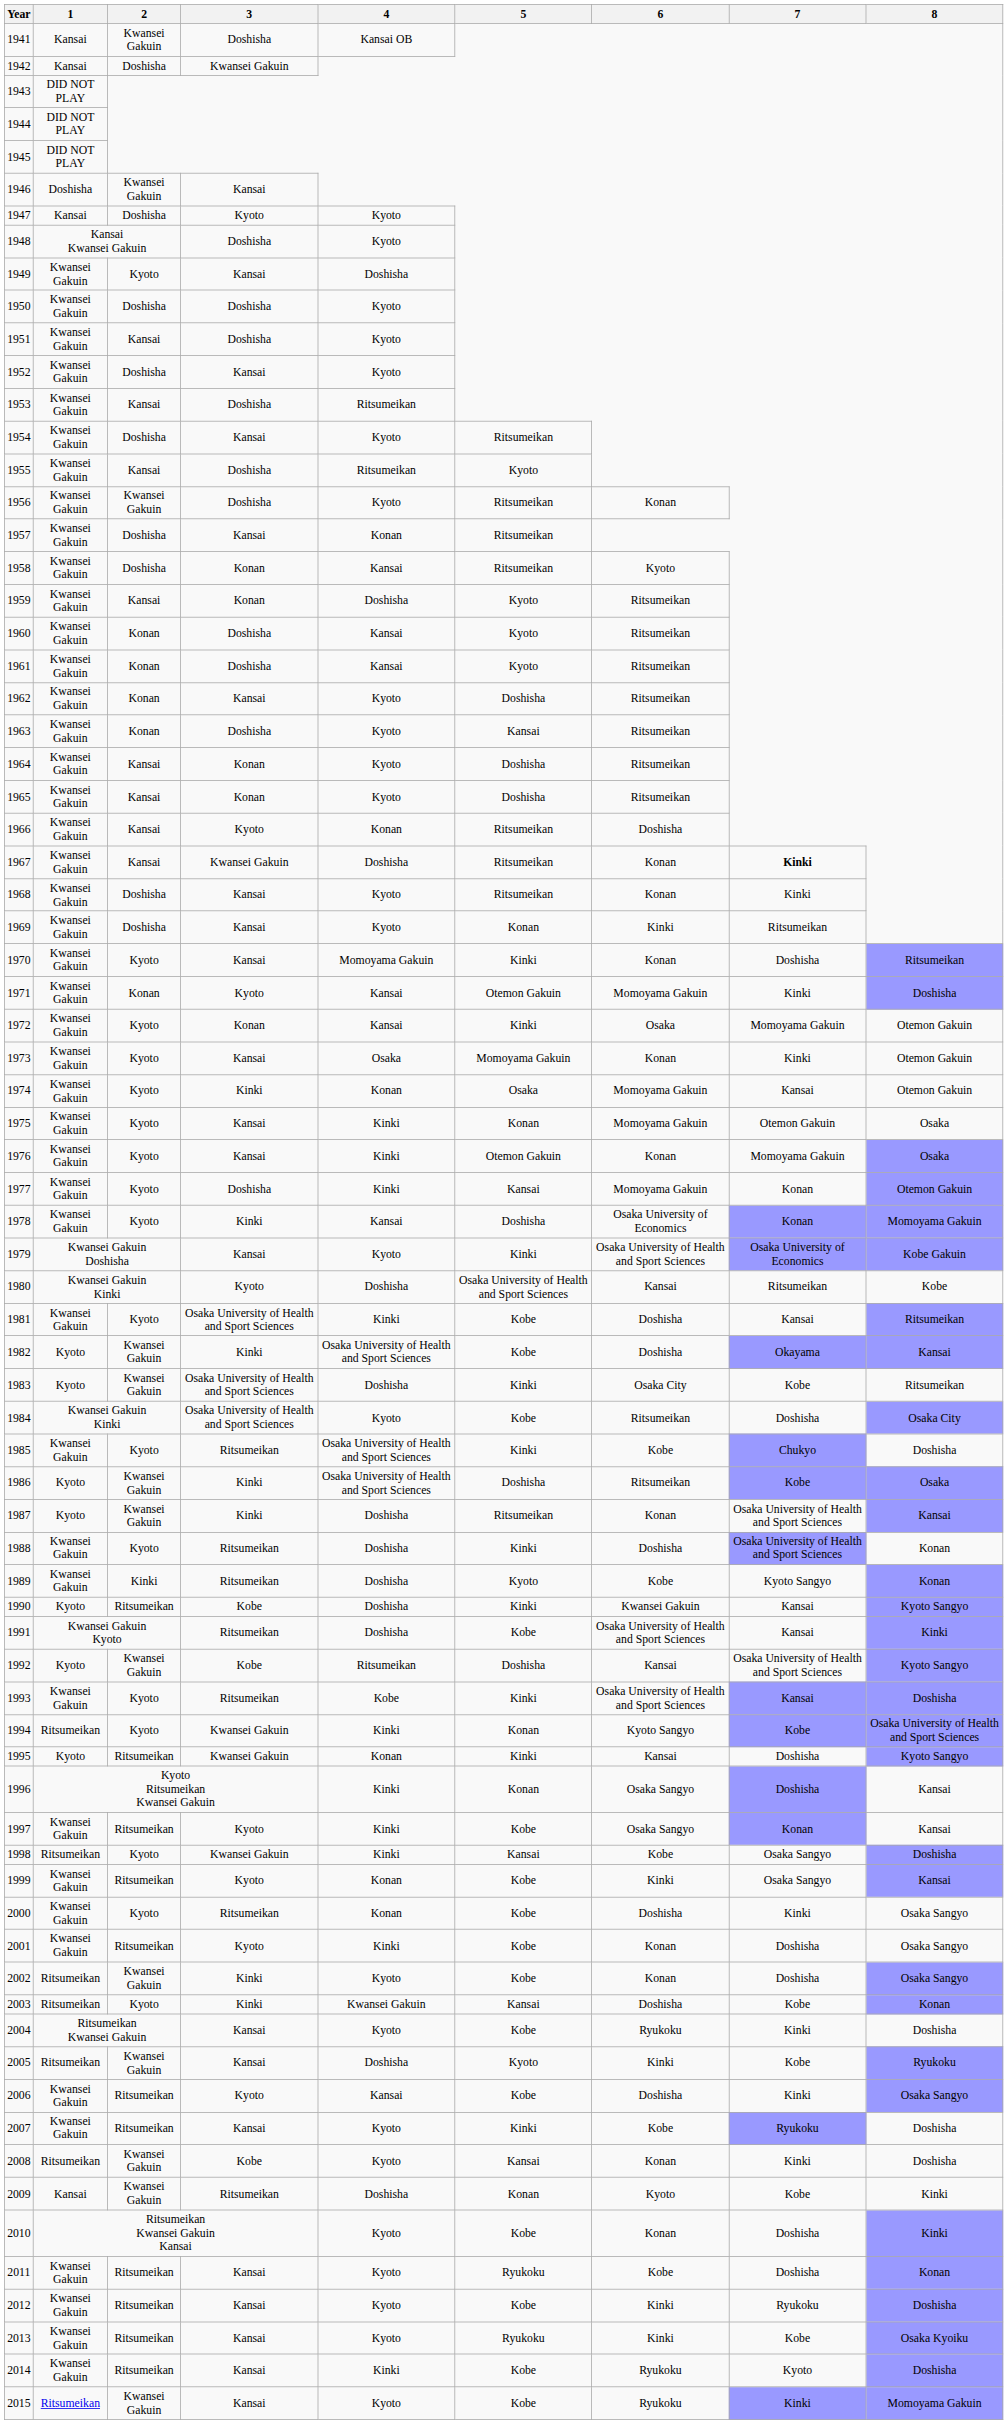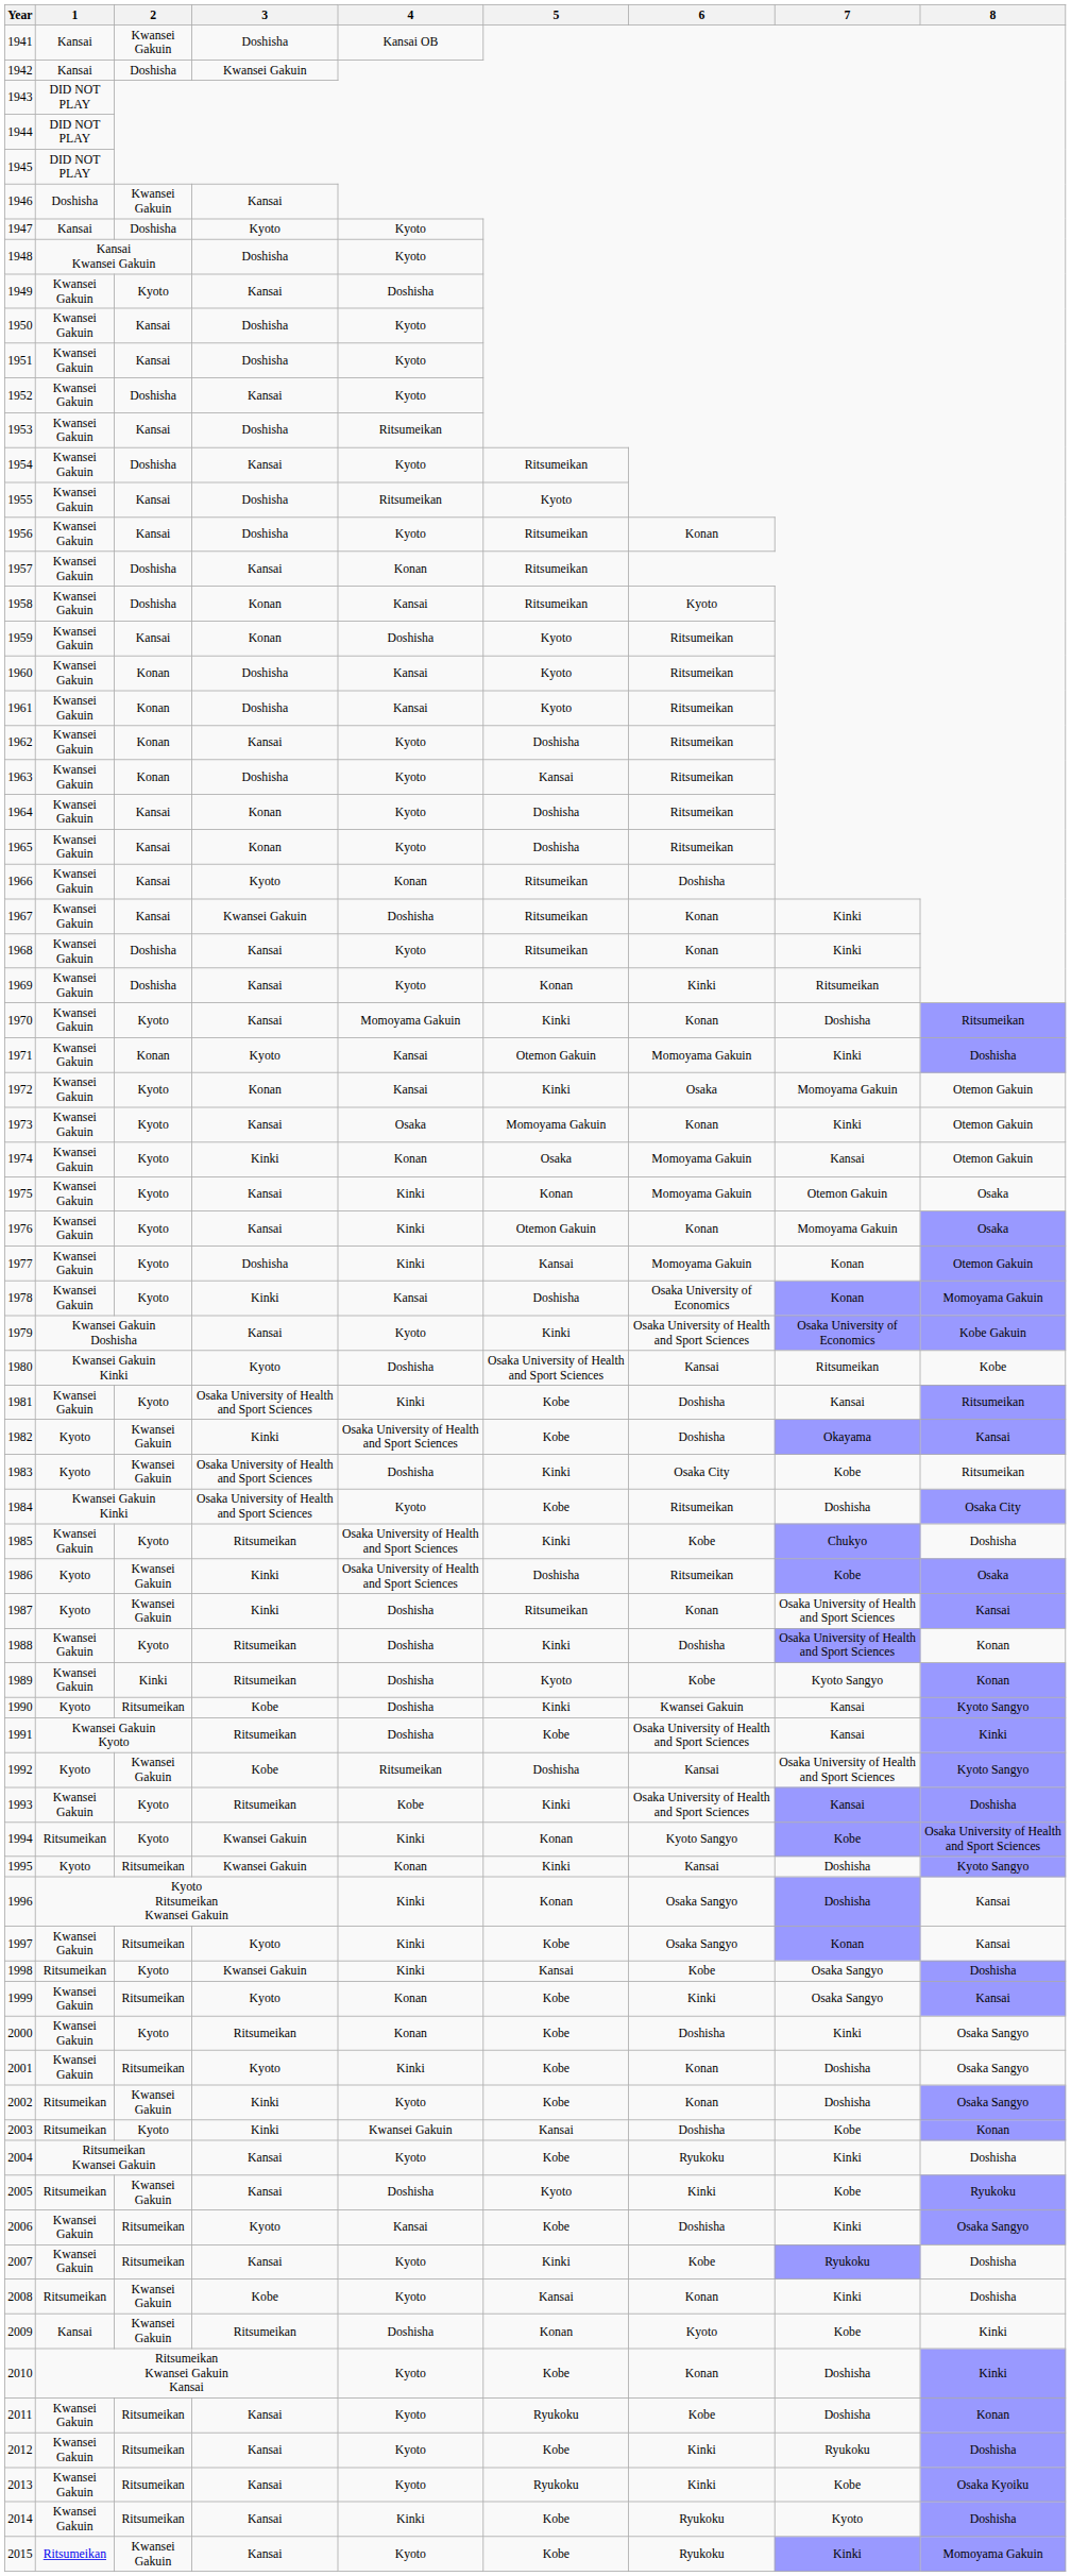1950 | 2: Doshisha -> Kansai
1956 | 2: Kwansei Gakuin -> Kansai
1967 | 7: bold -> normal
